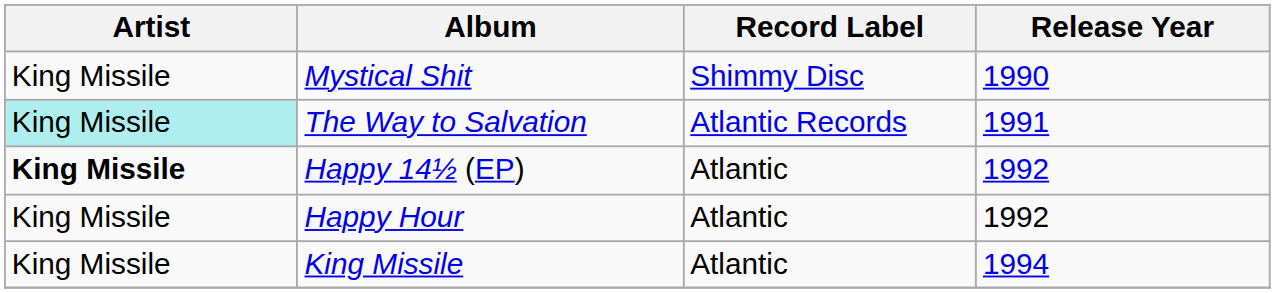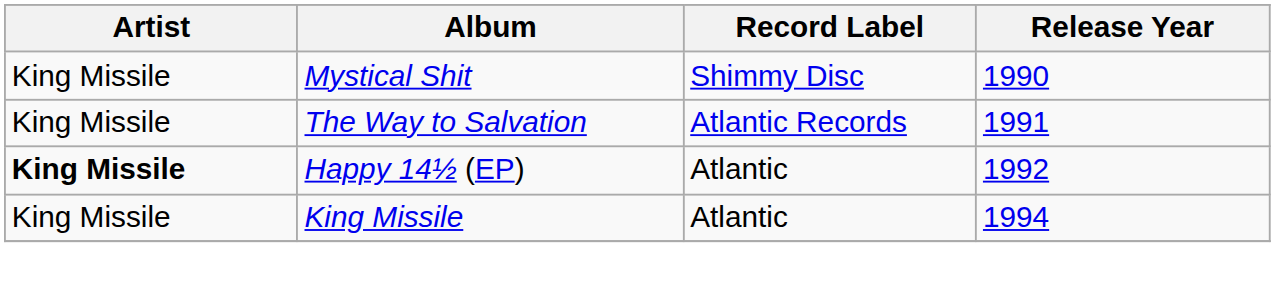The Way to Salvation | Artist: paleturquoise background -> no background
- row: King Missile | Happy Hour | Atlantic | 1992
